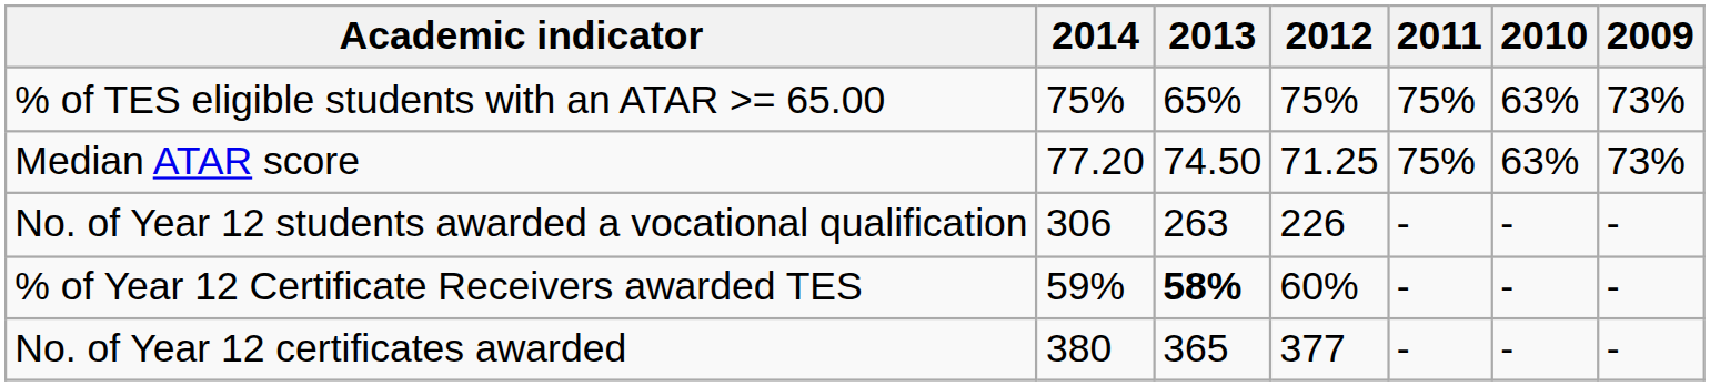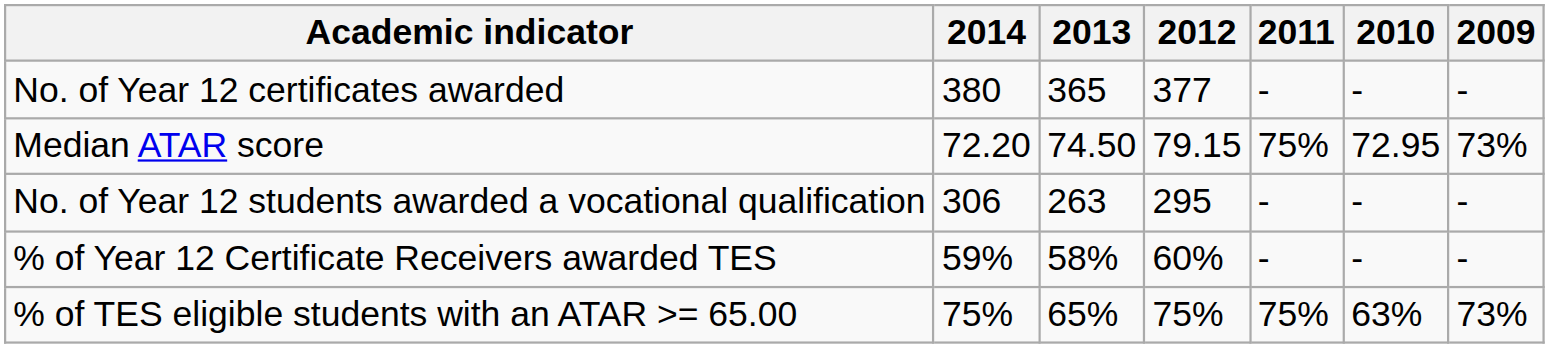rows swapped: No. of Year 12 certificates awarded <-> % of TES eligible students with an ATAR >= 65.00
Median ATAR score | 2014: 77.20 -> 72.20
Median ATAR score | 2012: 71.25 -> 79.15
Median ATAR score | 2010: 63% -> 72.95
No. of Year 12 students awarded a vocational qualification | 2012: 226 -> 295
% of Year 12 Certificate Receivers awarded TES | 2013: bold -> normal
